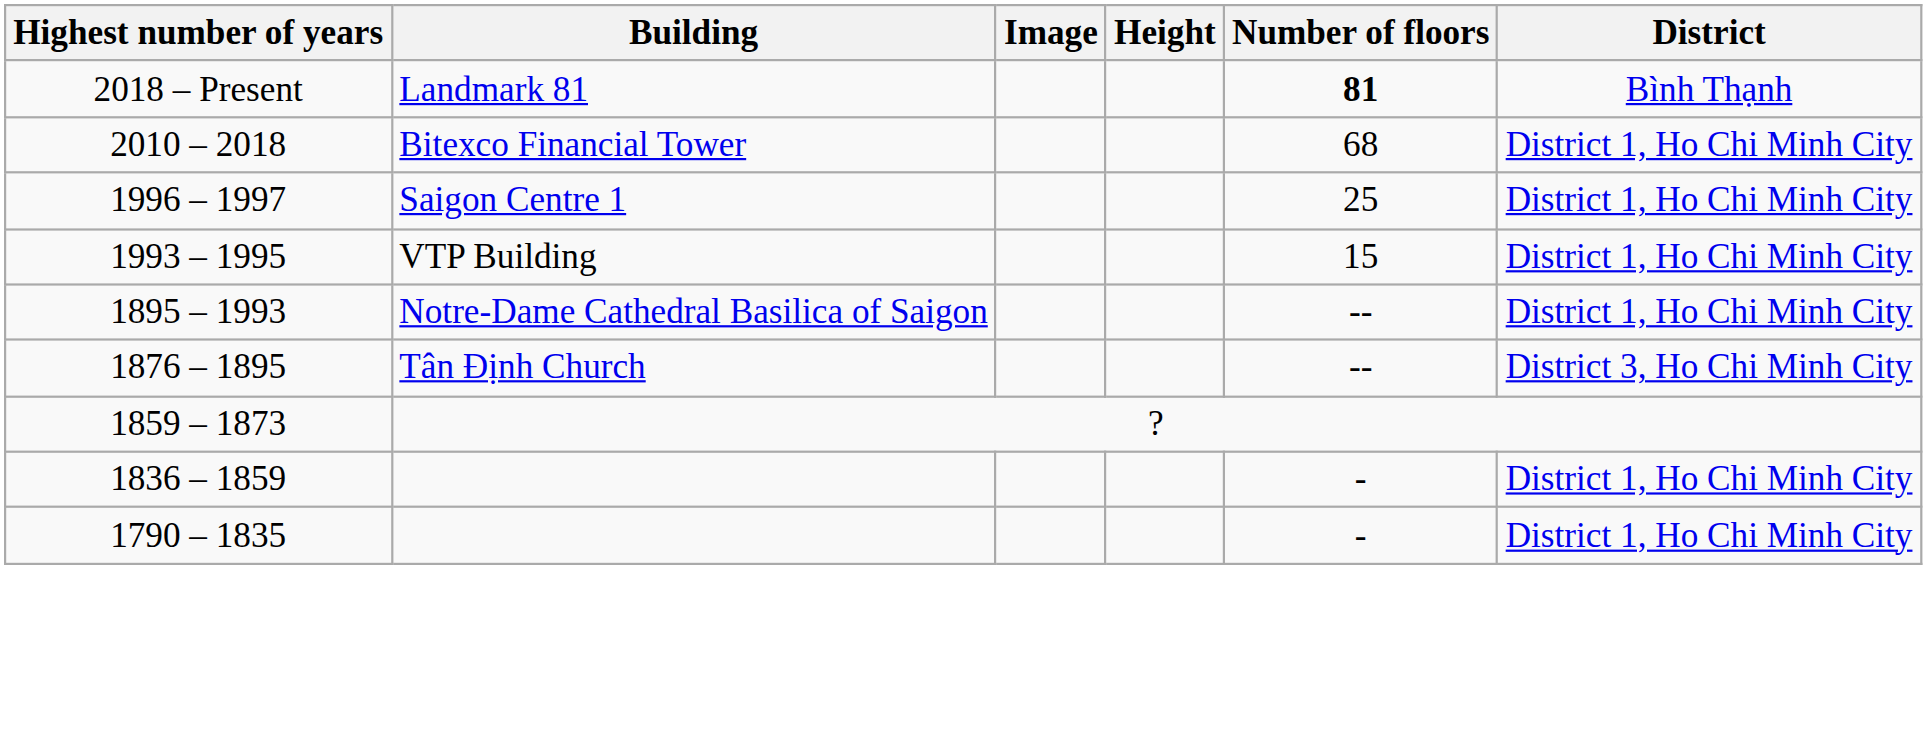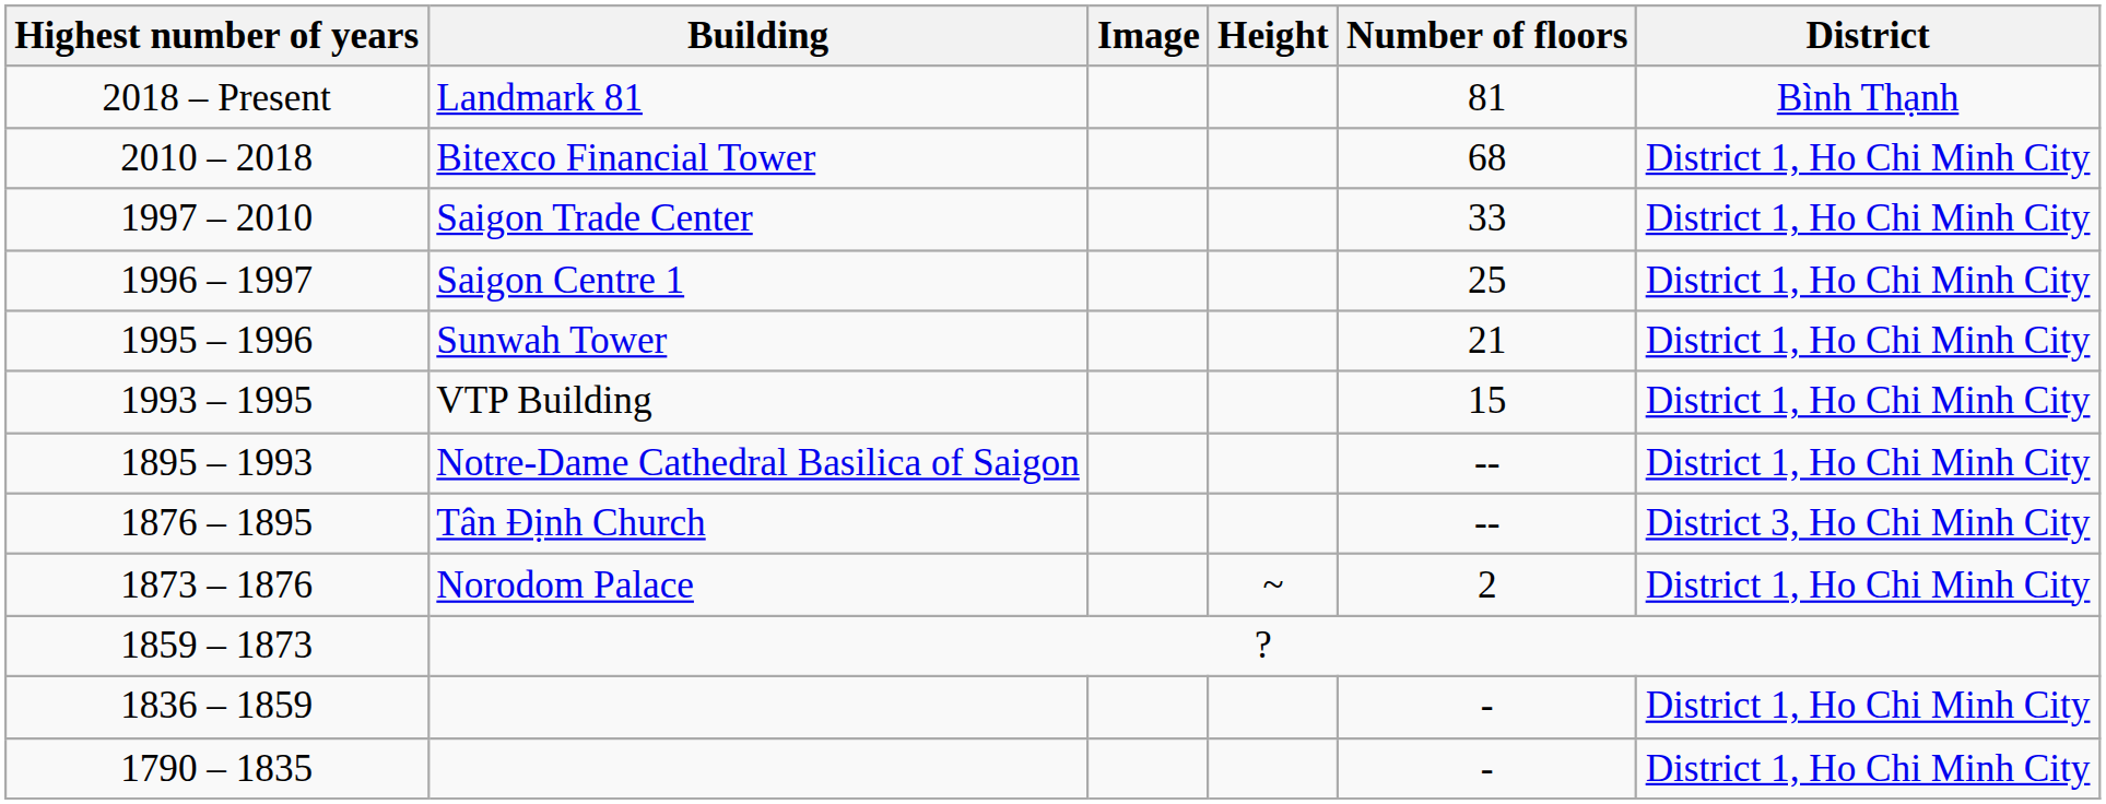Landmark 81 | Number of floors: bold -> normal
+ row: 1997 – 2010 | Saigon Trade Center | 33 | District 1, Ho Chi Minh City
+ row: 1995 – 1996 | Sunwah Tower | 21 | District 1, Ho Chi Minh City
+ row: 1873 – 1876 | Norodom Palace | ~ | 2 | District 1, Ho Chi Minh City
